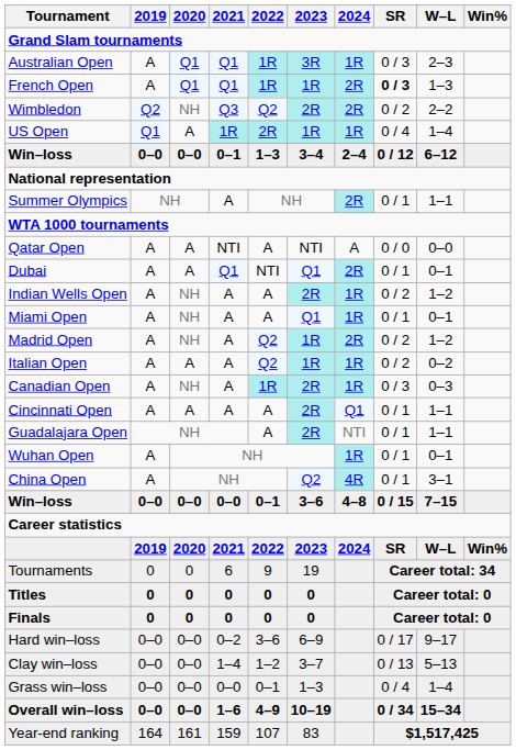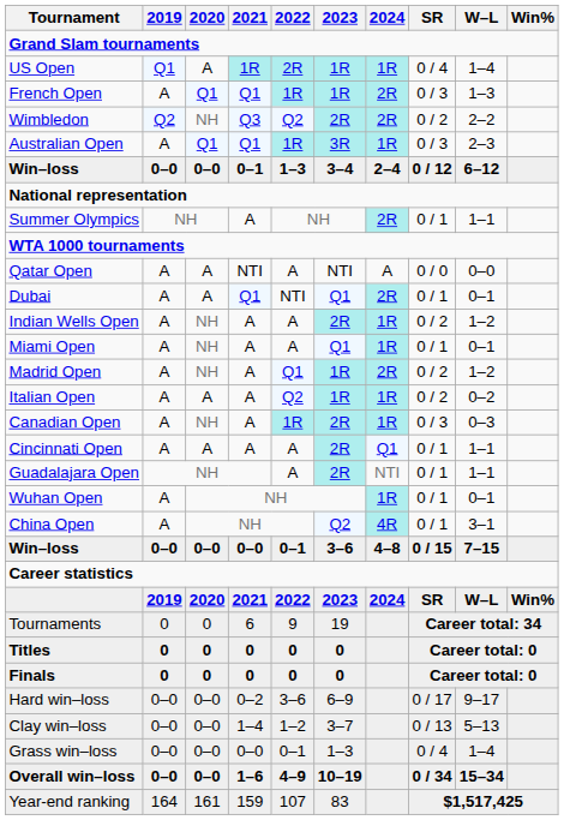rows swapped: Australian Open <-> US Open
French Open | SR: bold -> normal
Madrid Open | 2022: Q2 -> Q1
